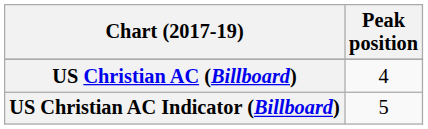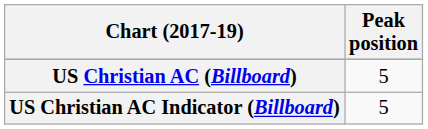US Christian AC (Billboard) | Peak position: 4 -> 5
